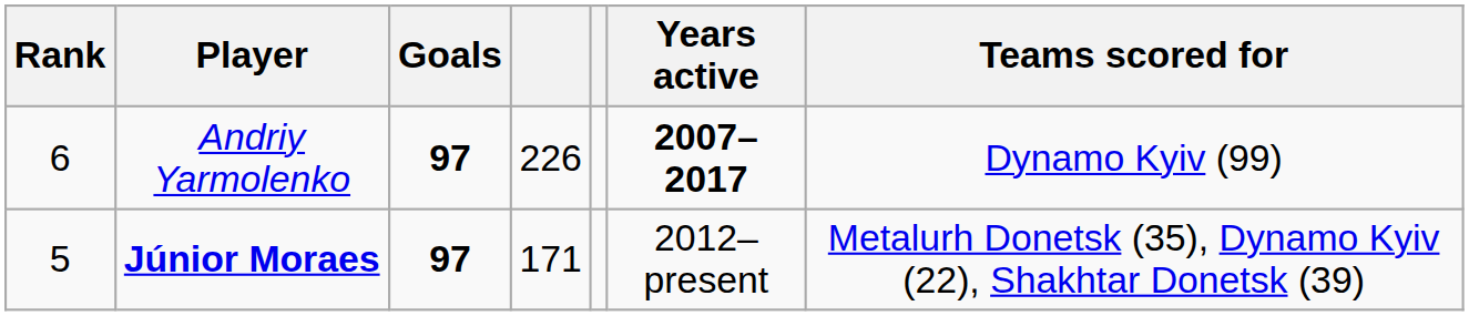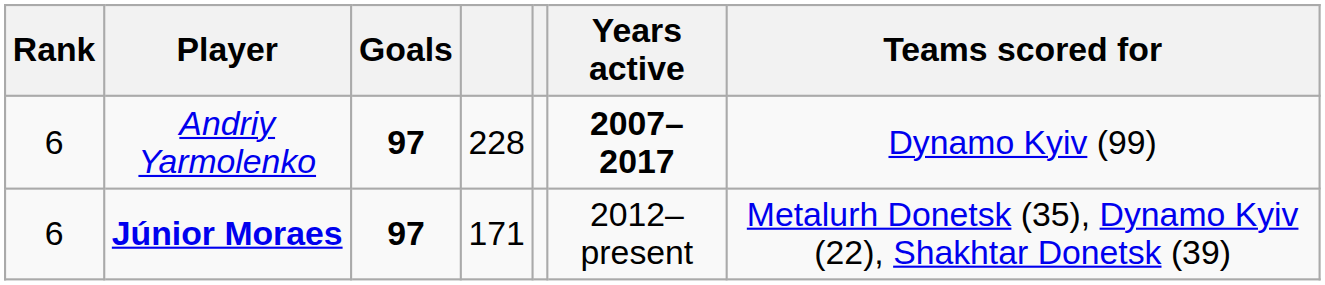Andriy Yarmolenko | column 4: 226 -> 228
Júnior Moraes | Rank: 5 -> 6
